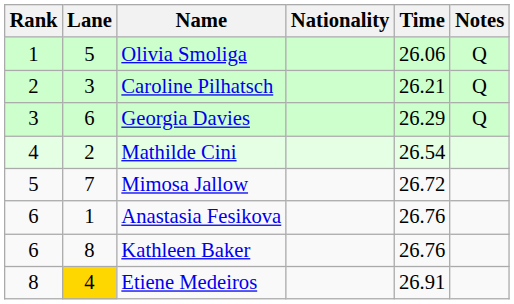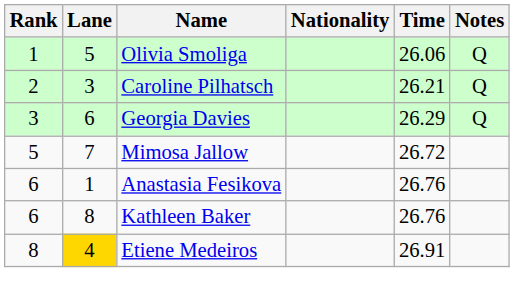- row: 4 | 2 | Mathilde Cini | 26.54
